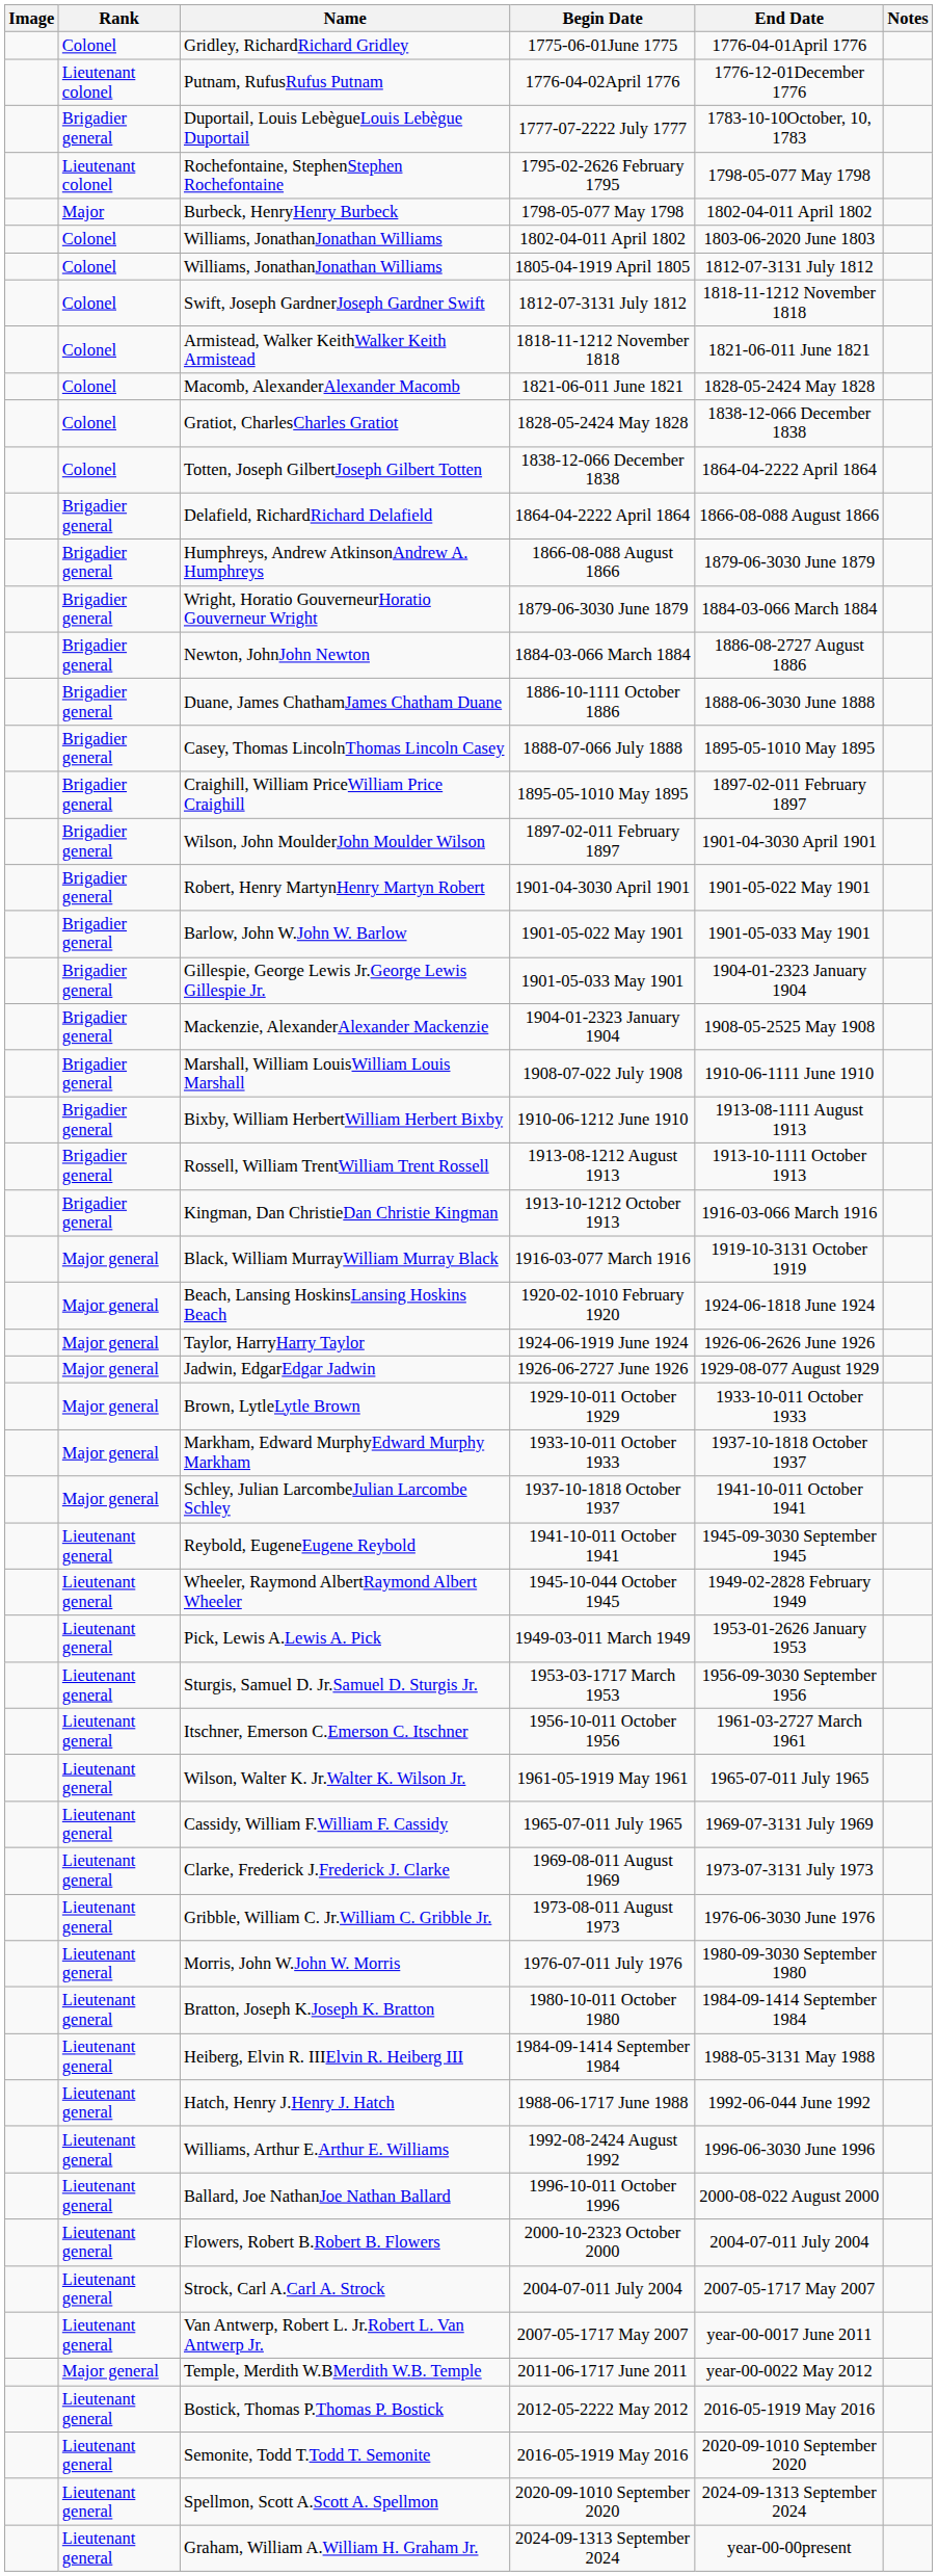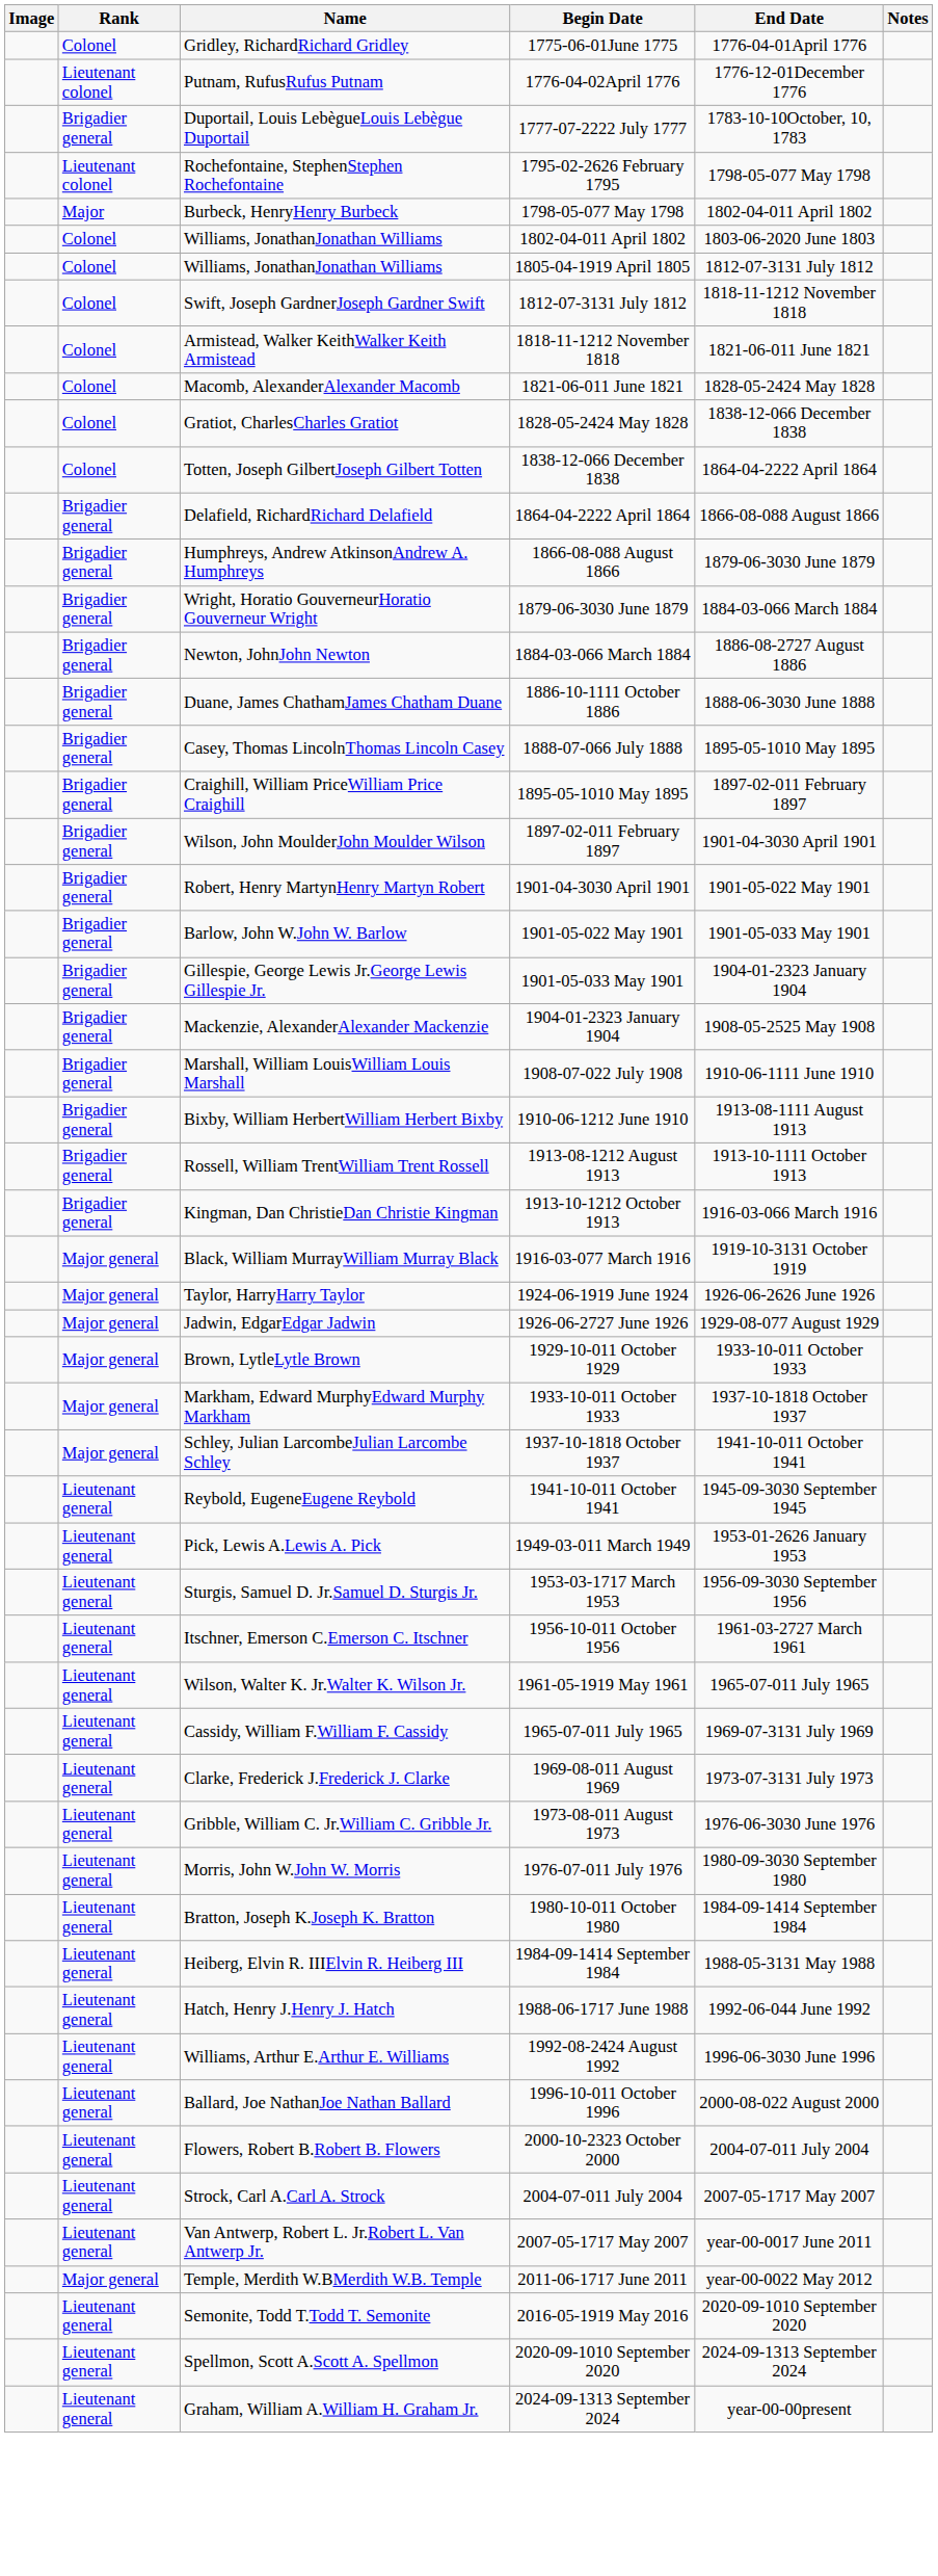- row: Major general | Beach, Lansing HoskinsLansing Hoskins Beach | 1920-02-1010 February 1920 | 1924-06-1818 June 1924
- row: Lieutenant general | Wheeler, Raymond AlbertRaymond Albert Wheeler | 1945-10-044 October 1945 | 1949-02-2828 February 1949
- row: Lieutenant general | Bostick, Thomas P.Thomas P. Bostick | 2012-05-2222 May 2012 | 2016-05-1919 May 2016
